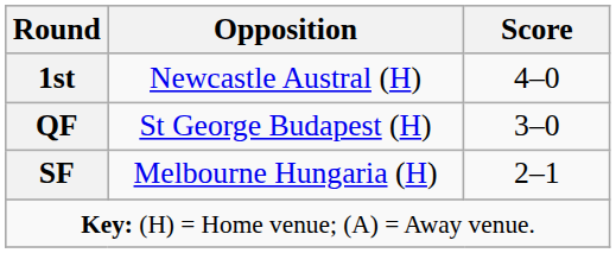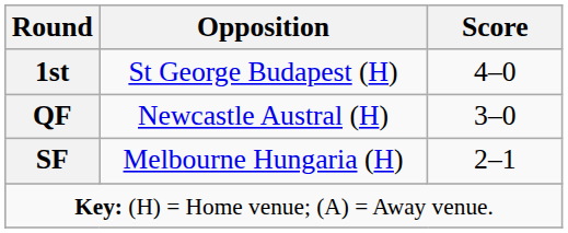1st | Opposition: Newcastle Austral (H) -> St George Budapest (H)
QF | Opposition: St George Budapest (H) -> Newcastle Austral (H)
